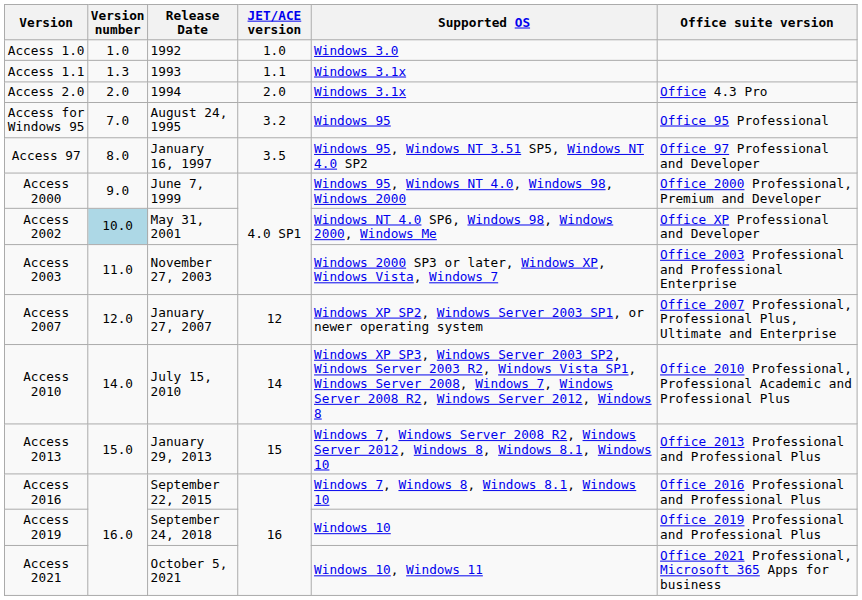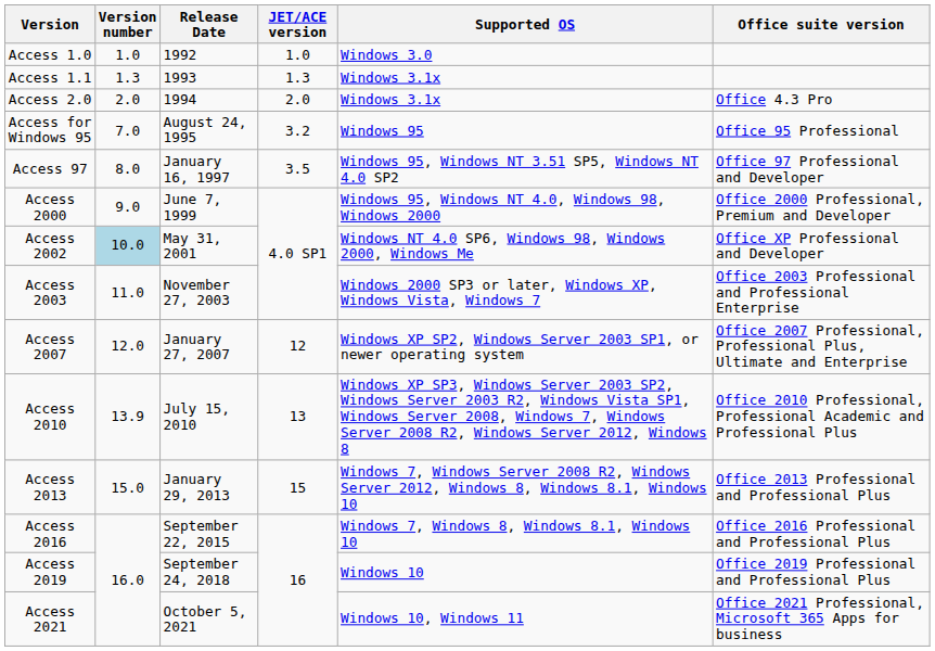Access 1.1 | JET/ACE version: 1.1 -> 1.3
Access 2010 | Version number: 14.0 -> 13.9
Access 2010 | JET/ACE version: 14 -> 13
